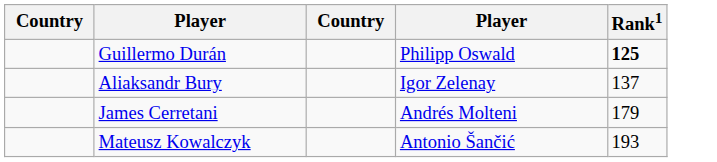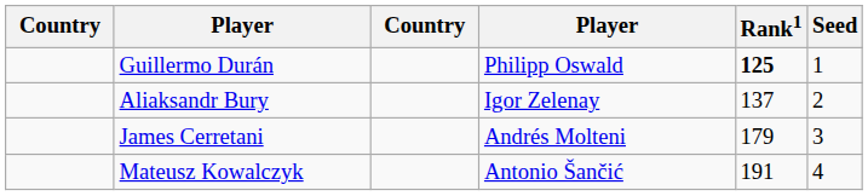+ column: Seed | 1 | 2 | 3 | 4
Mateusz Kowalczyk | Rank1: 193 -> 191
